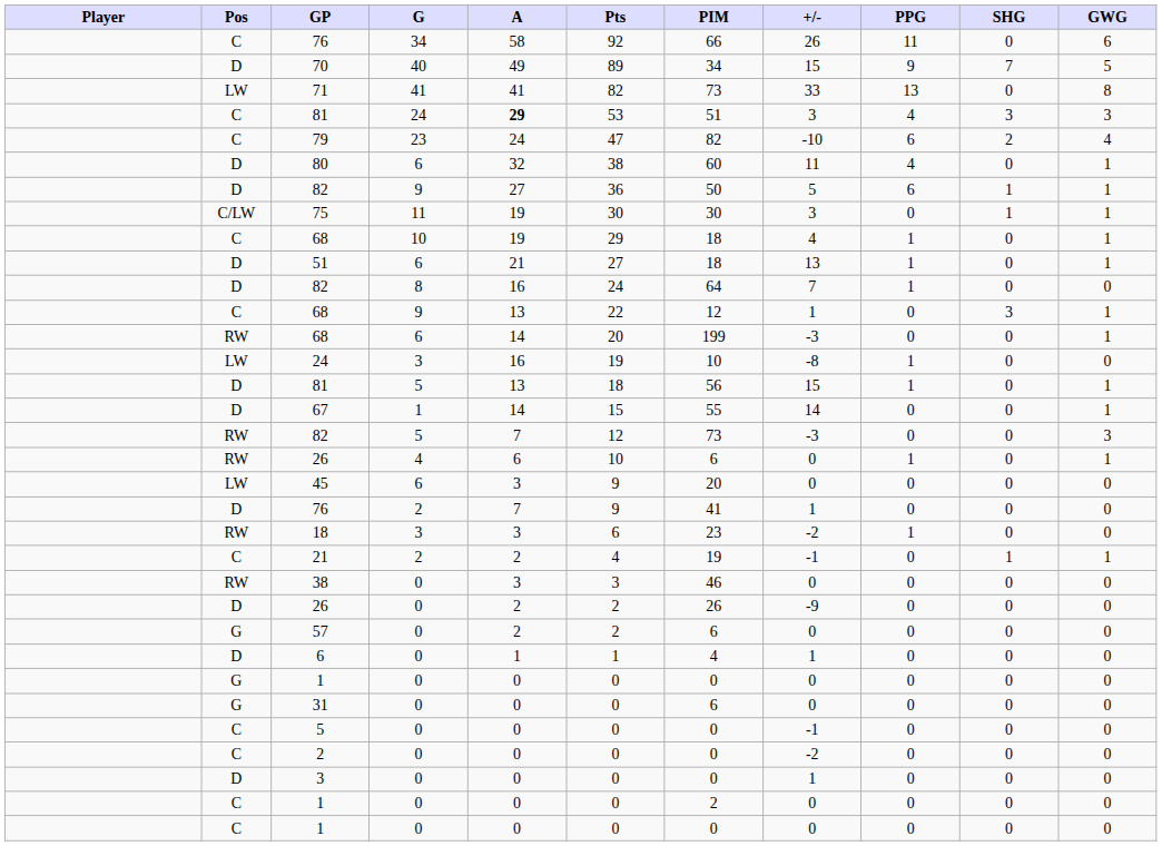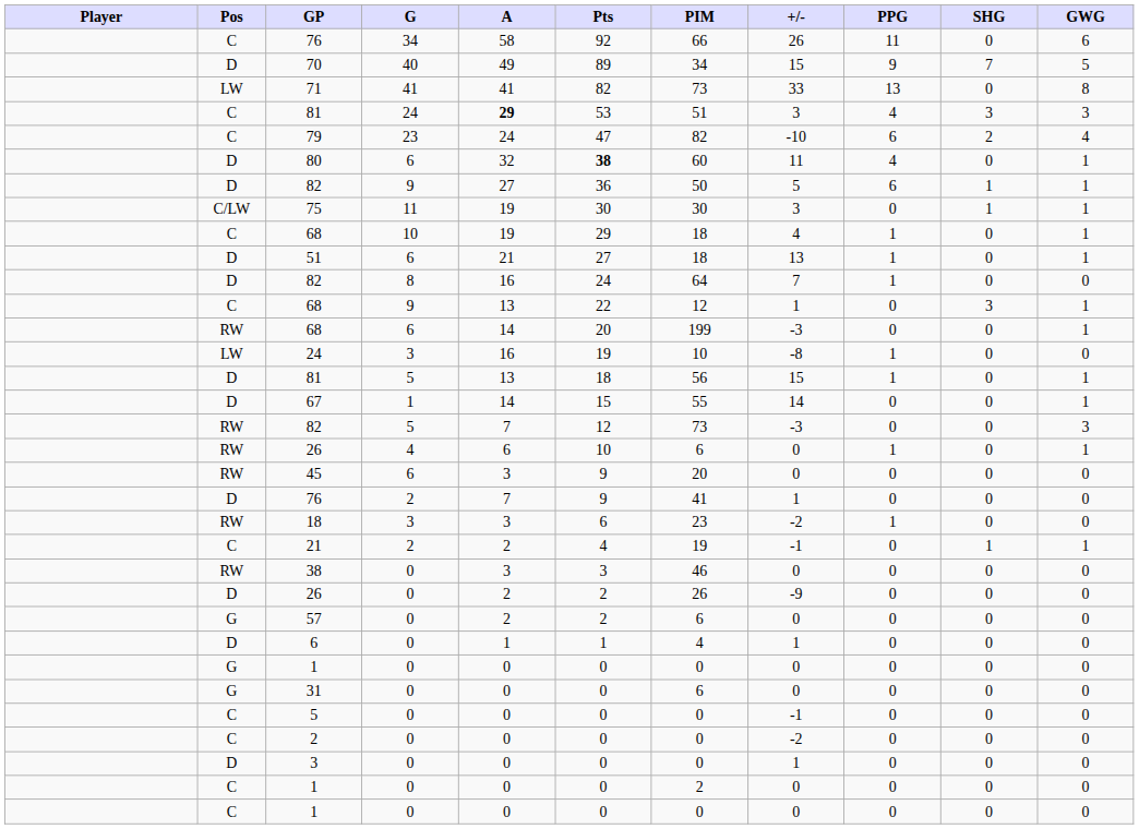80 | Pts: normal -> bold
45 | Pos: LW -> RW
